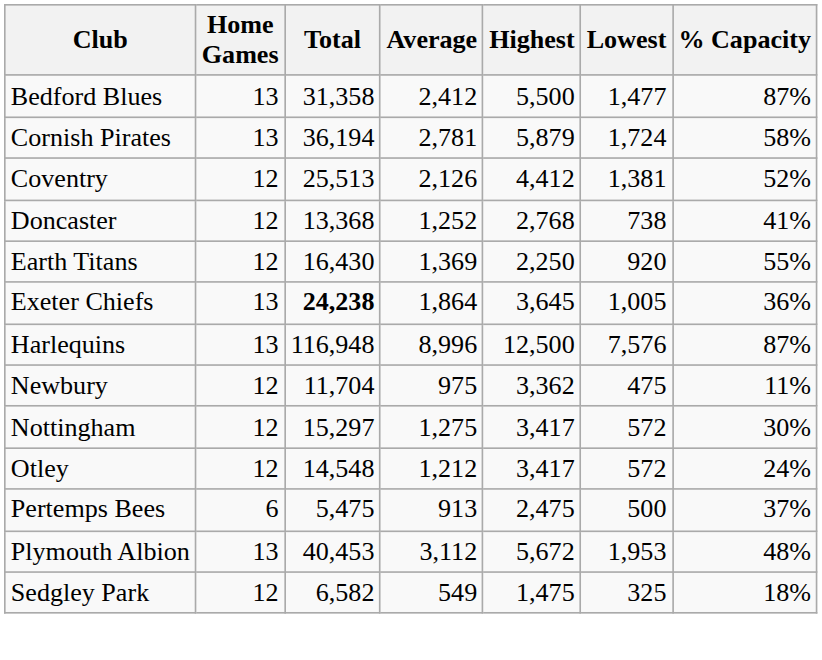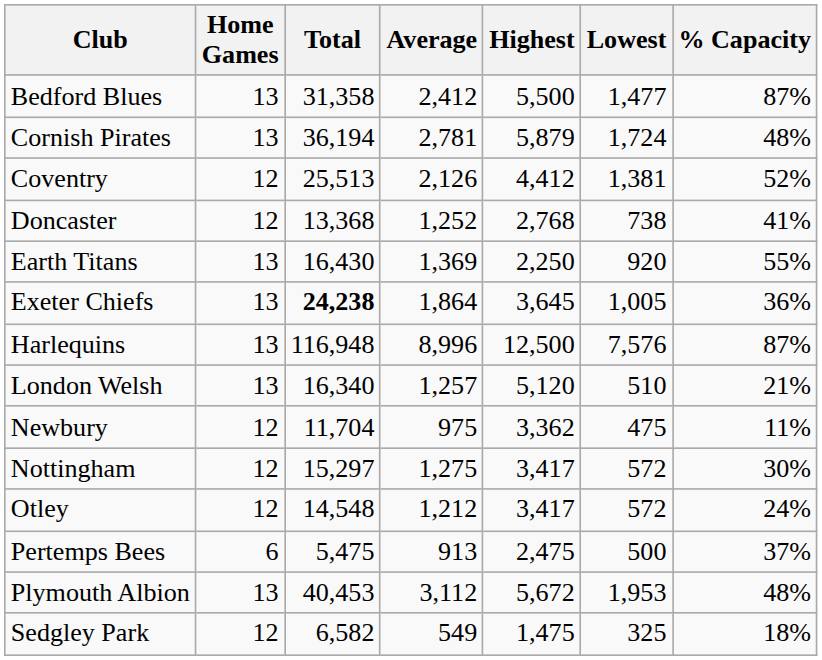Cornish Pirates | % Capacity: 58% -> 48%
Earth Titans | Home Games: 12 -> 13
+ row: London Welsh | 13 | 16,340 | 1,257 | 5,120 | 510 | 21%
